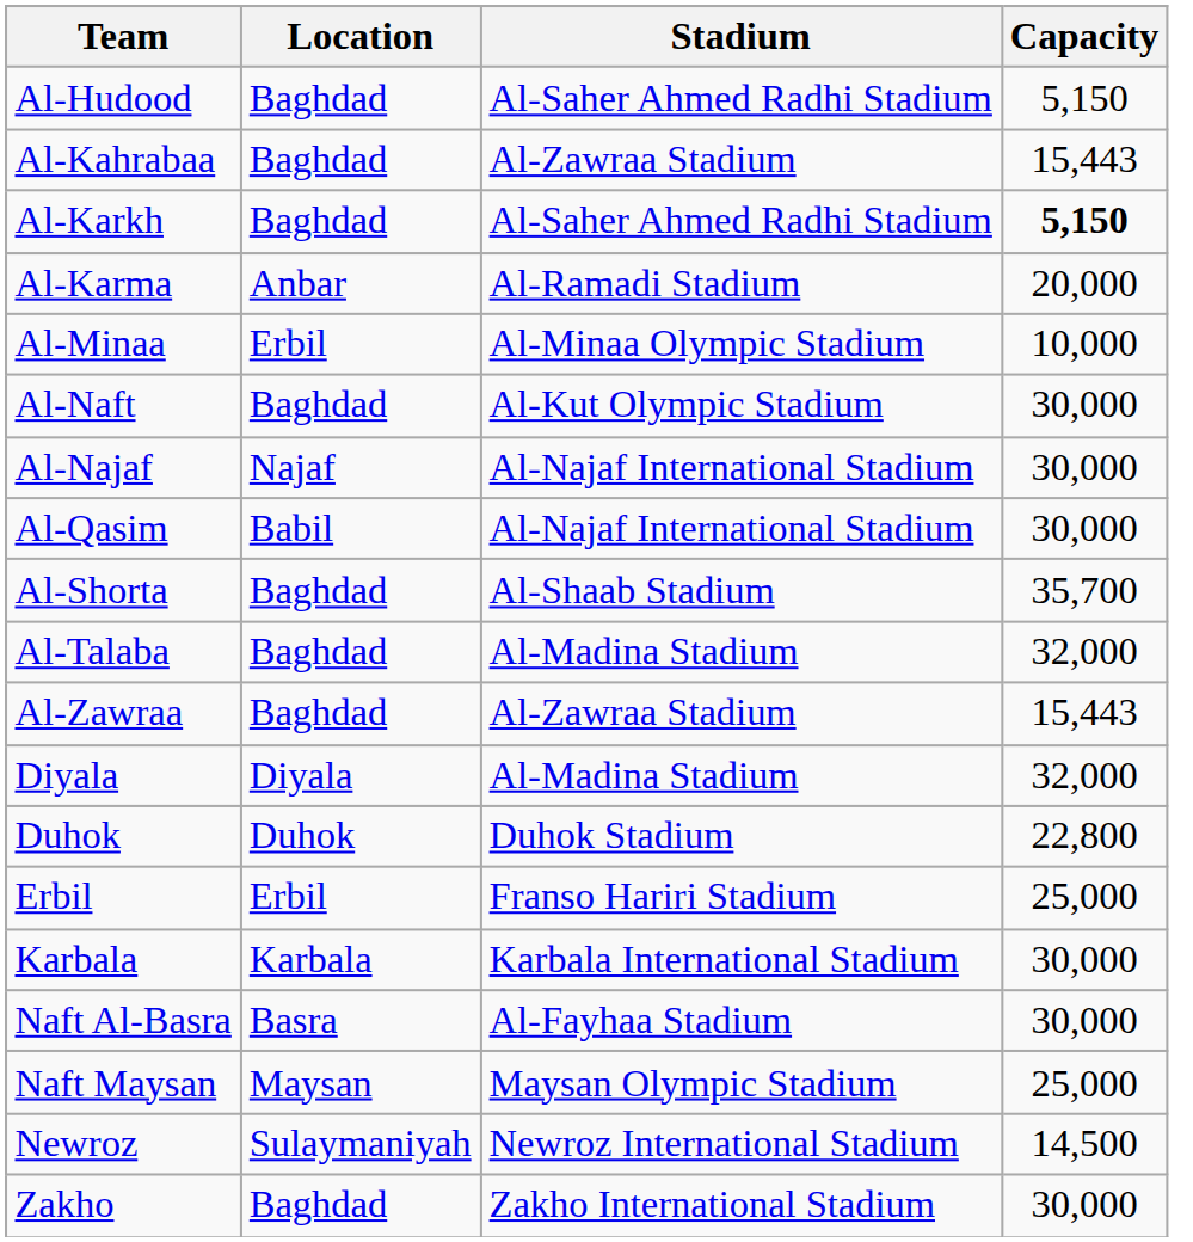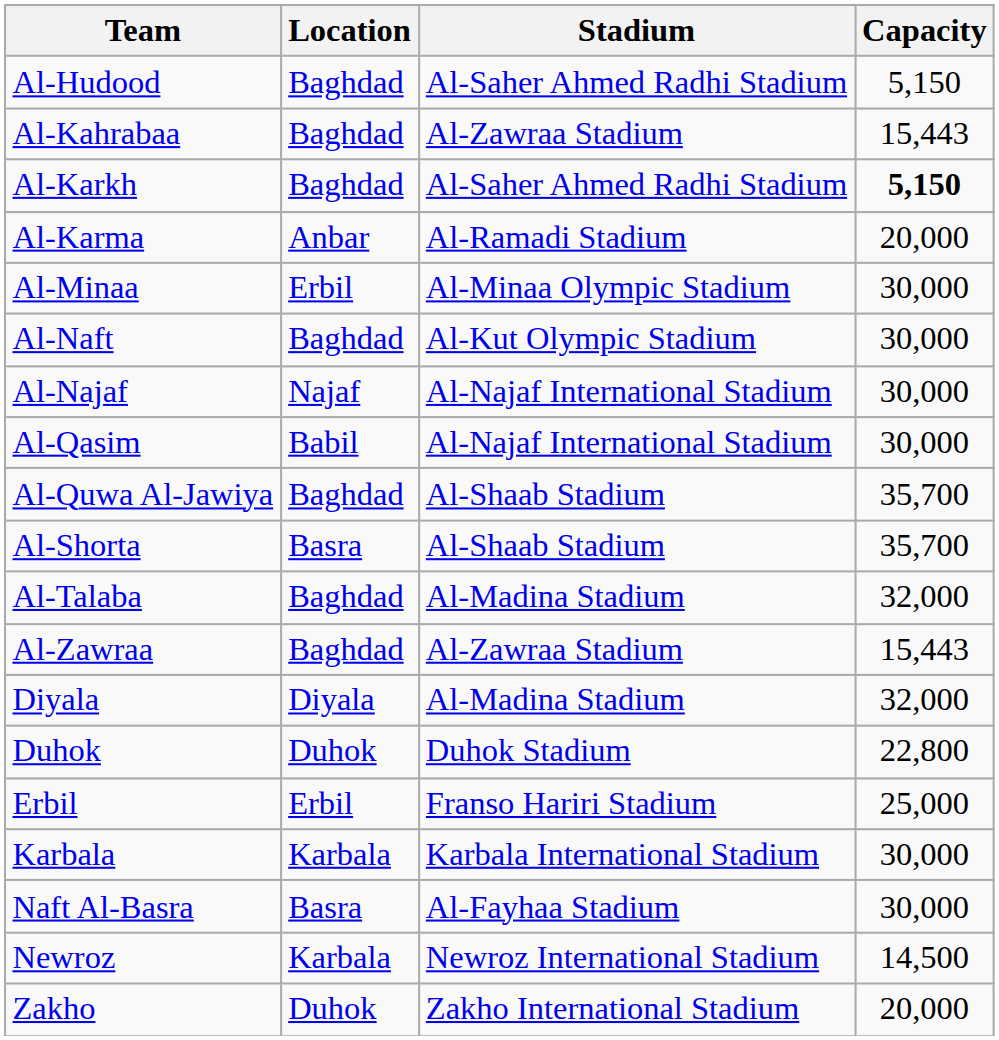Al-Minaa | Capacity: 10,000 -> 30,000
+ row: Al-Quwa Al-Jawiya | Baghdad | Al-Shaab Stadium | 35,700
Al-Shorta | Location: Baghdad -> Basra
- row: Naft Maysan | Maysan | Maysan Olympic Stadium | 25,000
Newroz | Location: Sulaymaniyah -> Karbala
Zakho | Location: Baghdad -> Duhok
Zakho | Capacity: 30,000 -> 20,000
